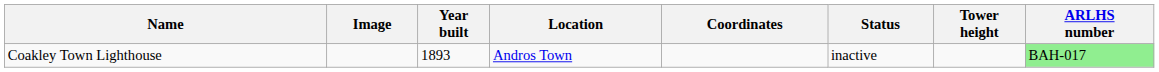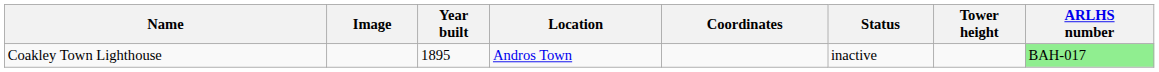Coakley Town Lighthouse | Year built: 1893 -> 1895
